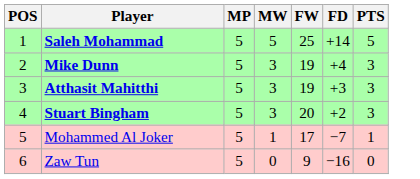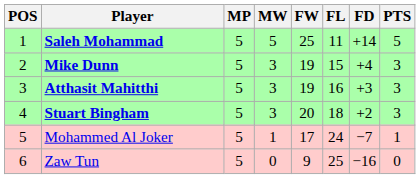+ column: FL | 11 | 15 | 16 | 18 | 24 | 25
